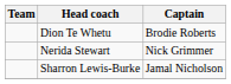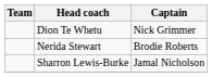Dion Te Whetu | Captain: Brodie Roberts -> Nick Grimmer
Nerida Stewart | Captain: Nick Grimmer -> Brodie Roberts
